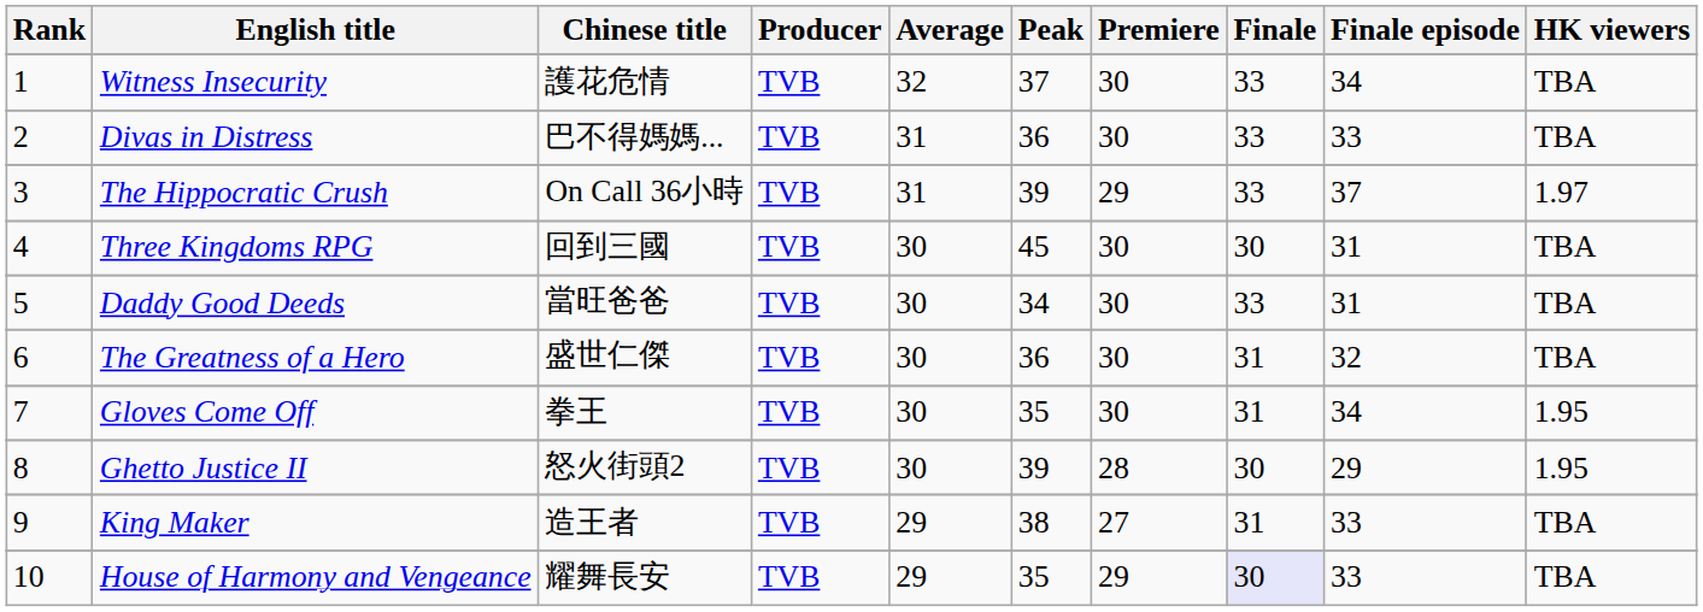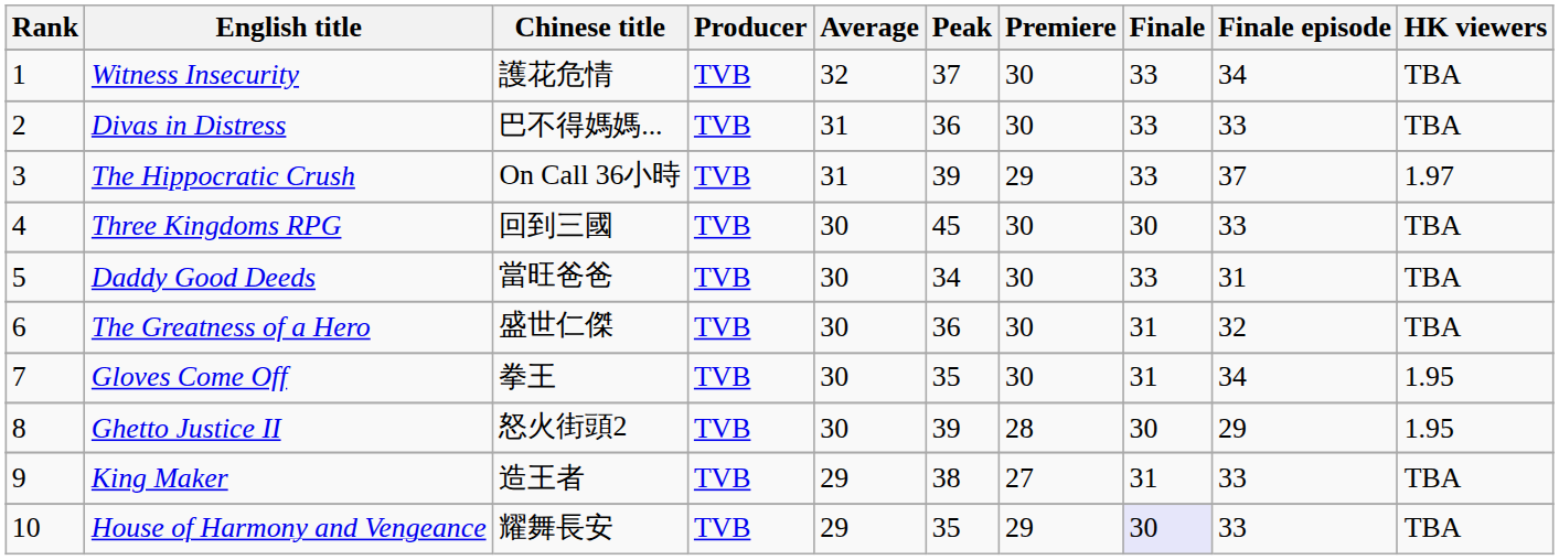Three Kingdoms RPG | Finale episode: 31 -> 33
